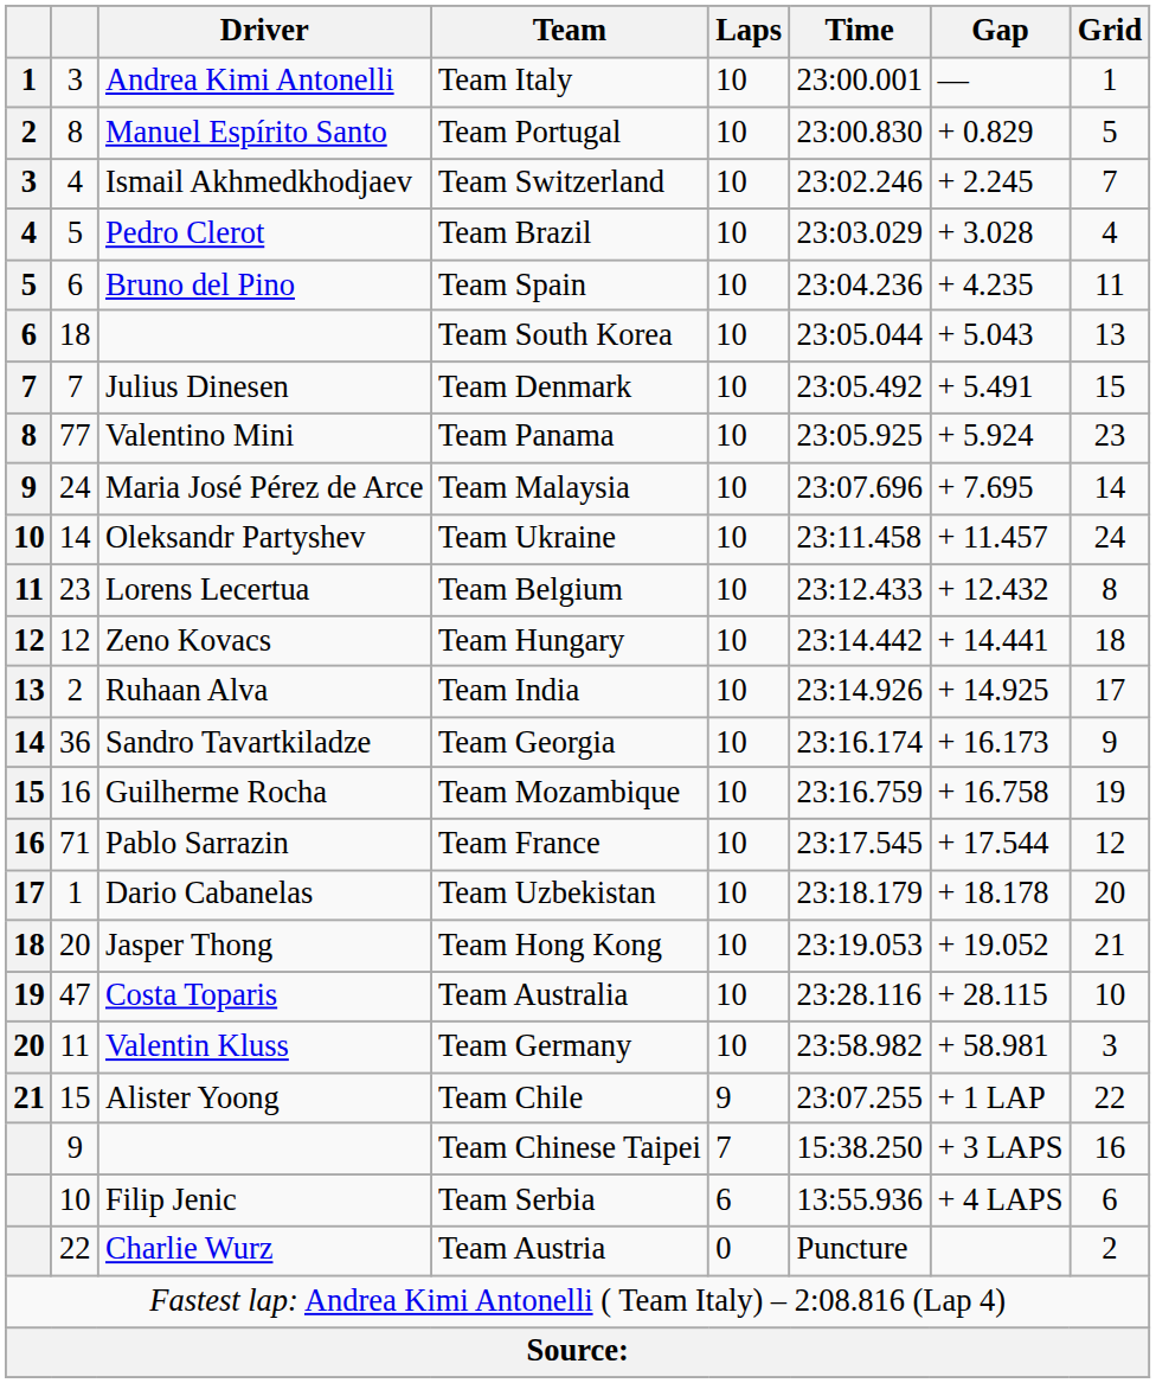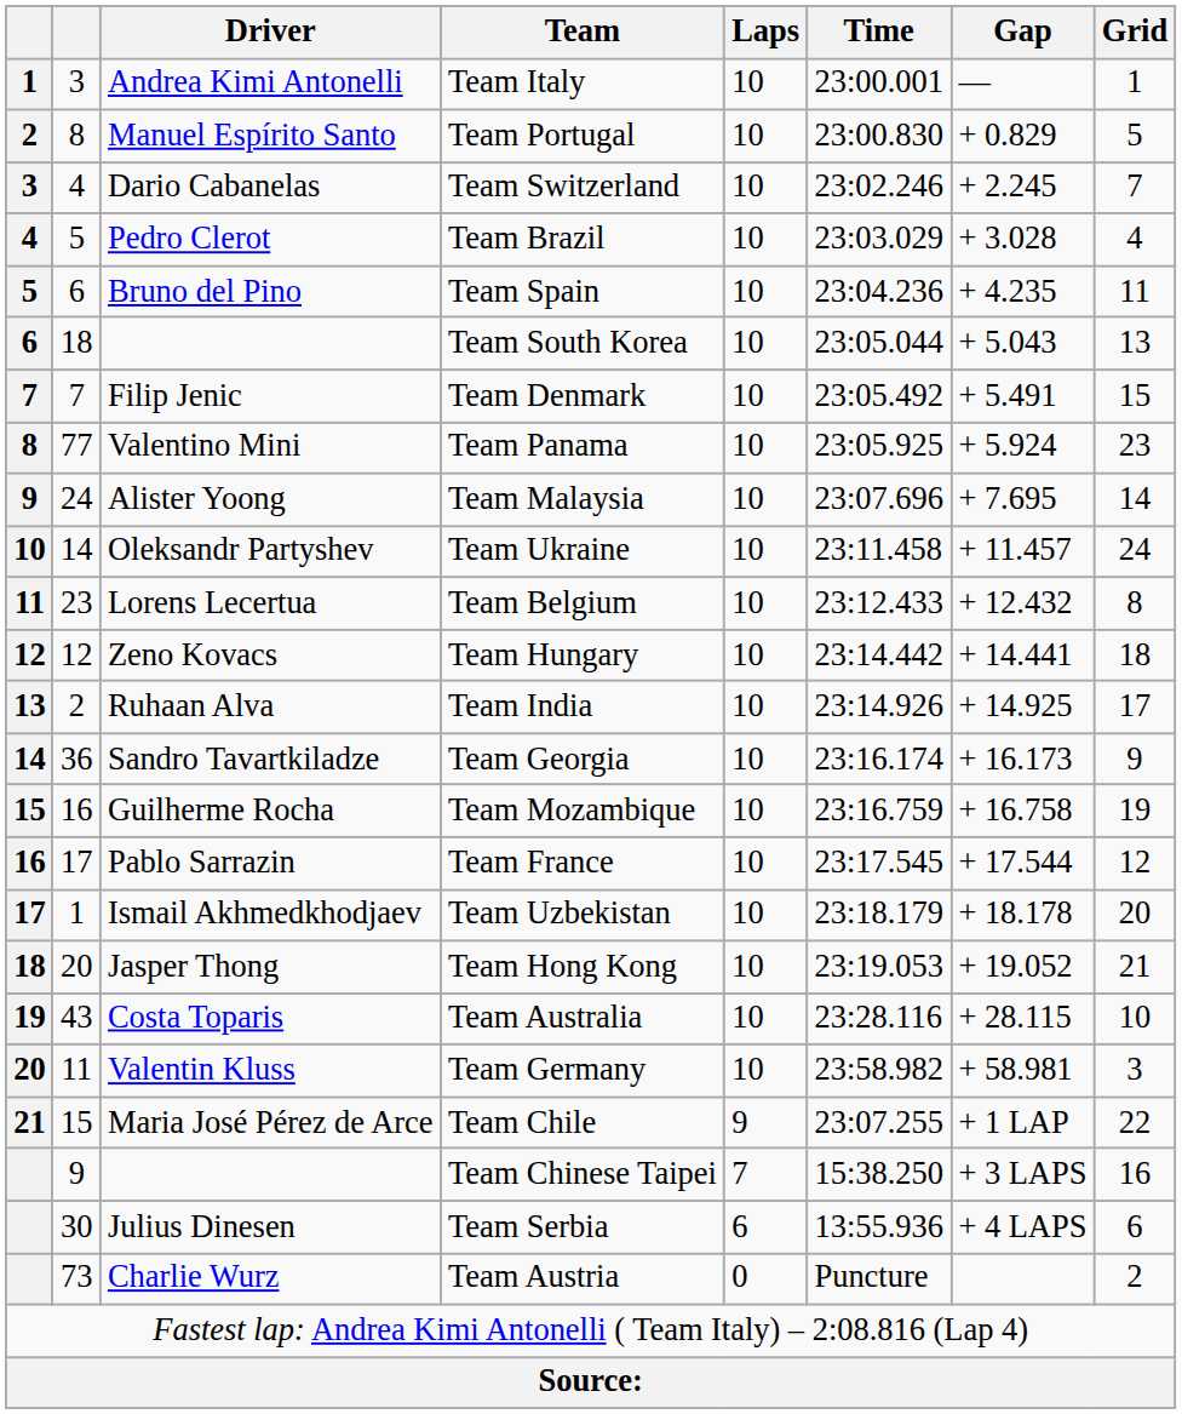Team Switzerland | Driver: Ismail Akhmedkhodjaev -> Dario Cabanelas
Team Denmark | Driver: Julius Dinesen -> Filip Jenic
Team Malaysia | Driver: Maria José Pérez de Arce -> Alister Yoong
Team France | column 2: 71 -> 17
Team Uzbekistan | Driver: Dario Cabanelas -> Ismail Akhmedkhodjaev
Team Australia | column 2: 47 -> 43
Team Chile | Driver: Alister Yoong -> Maria José Pérez de Arce
Team Serbia | column 2: 10 -> 30
Team Serbia | Driver: Filip Jenic -> Julius Dinesen
Team Austria | column 2: 22 -> 73
